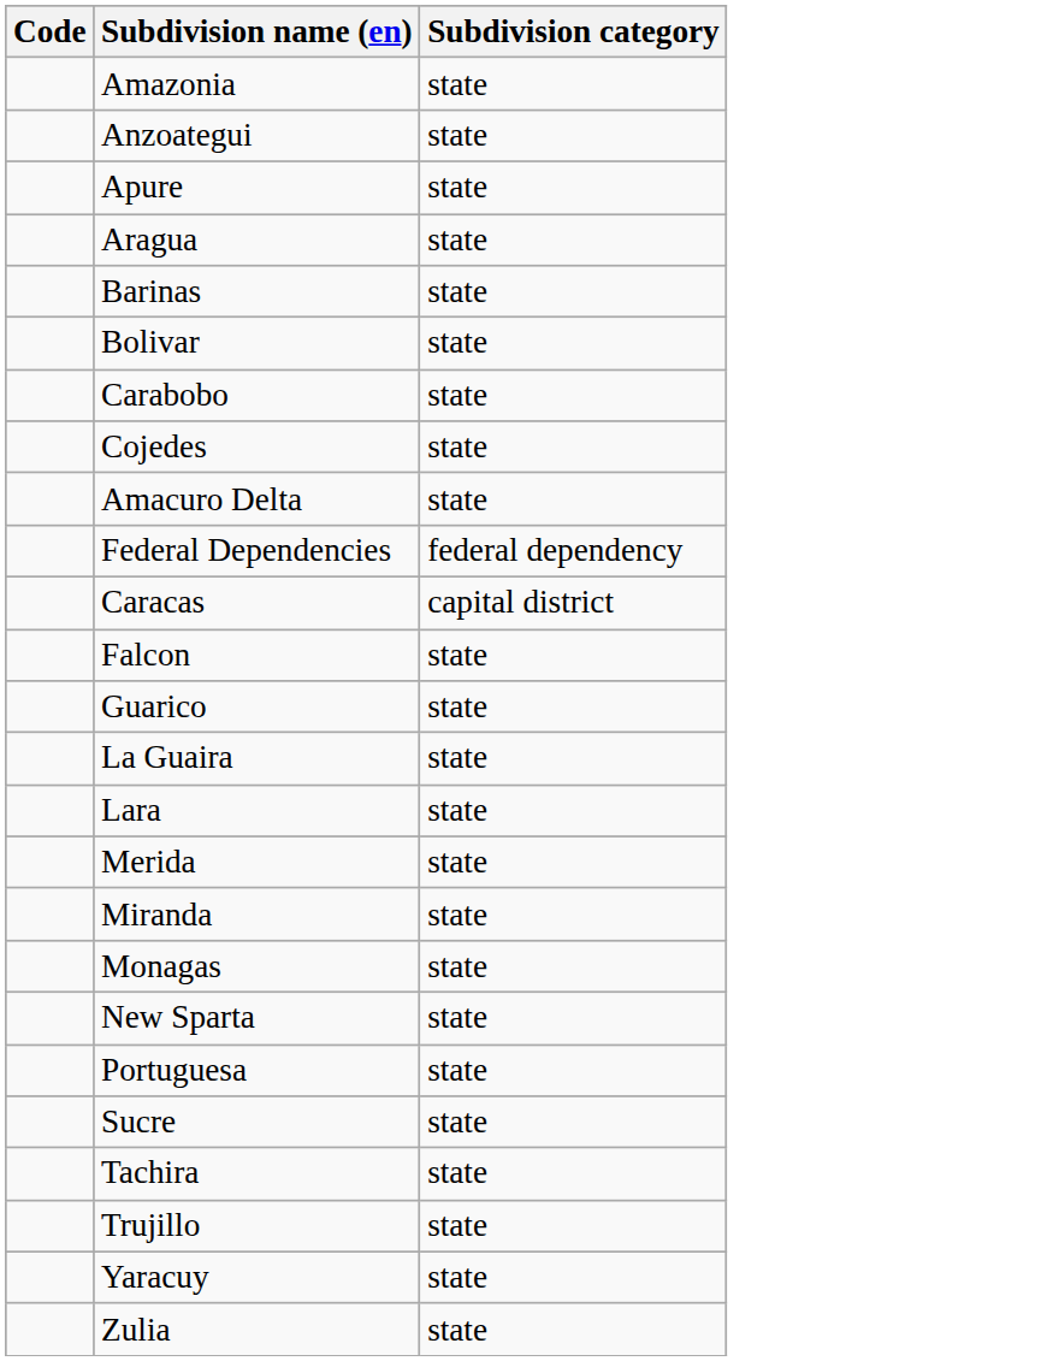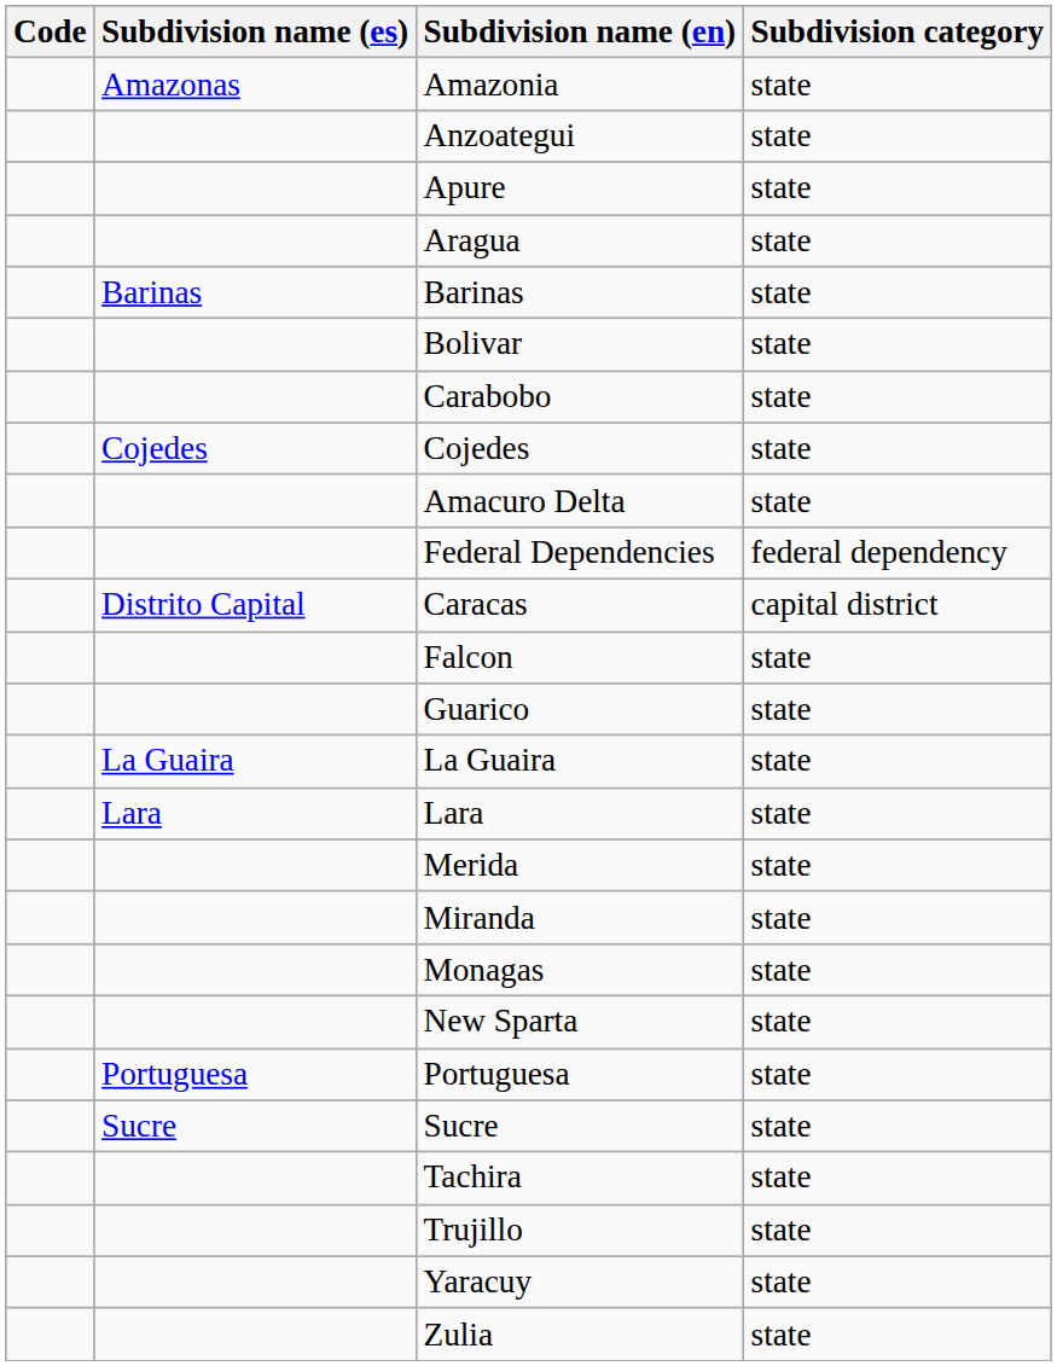+ column: Subdivision name (es) | Amazonas | Barinas | Cojedes | Distrito Capital | La Guaira | Lara | Portuguesa | Sucre
